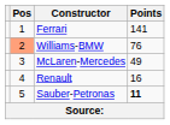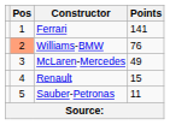Renault | Points: 16 -> 15
Sauber-Petronas | Points: bold -> normal
